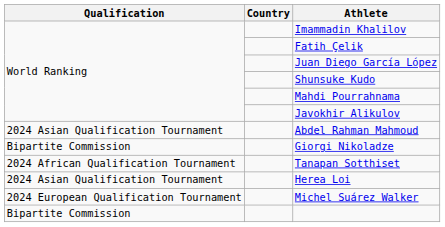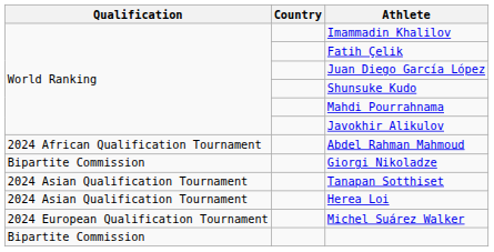Abdel Rahman Mahmoud | Qualification: 2024 Asian Qualification Tournament -> 2024 African Qualification Tournament
Tanapan Sotthiset | Qualification: 2024 African Qualification Tournament -> 2024 Asian Qualification Tournament
